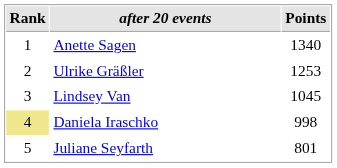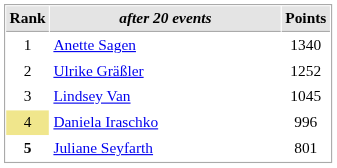Ulrike Gräßler | Points: 1253 -> 1252
Daniela Iraschko | Points: 998 -> 996
Juliane Seyfarth | Rank: normal -> bold
